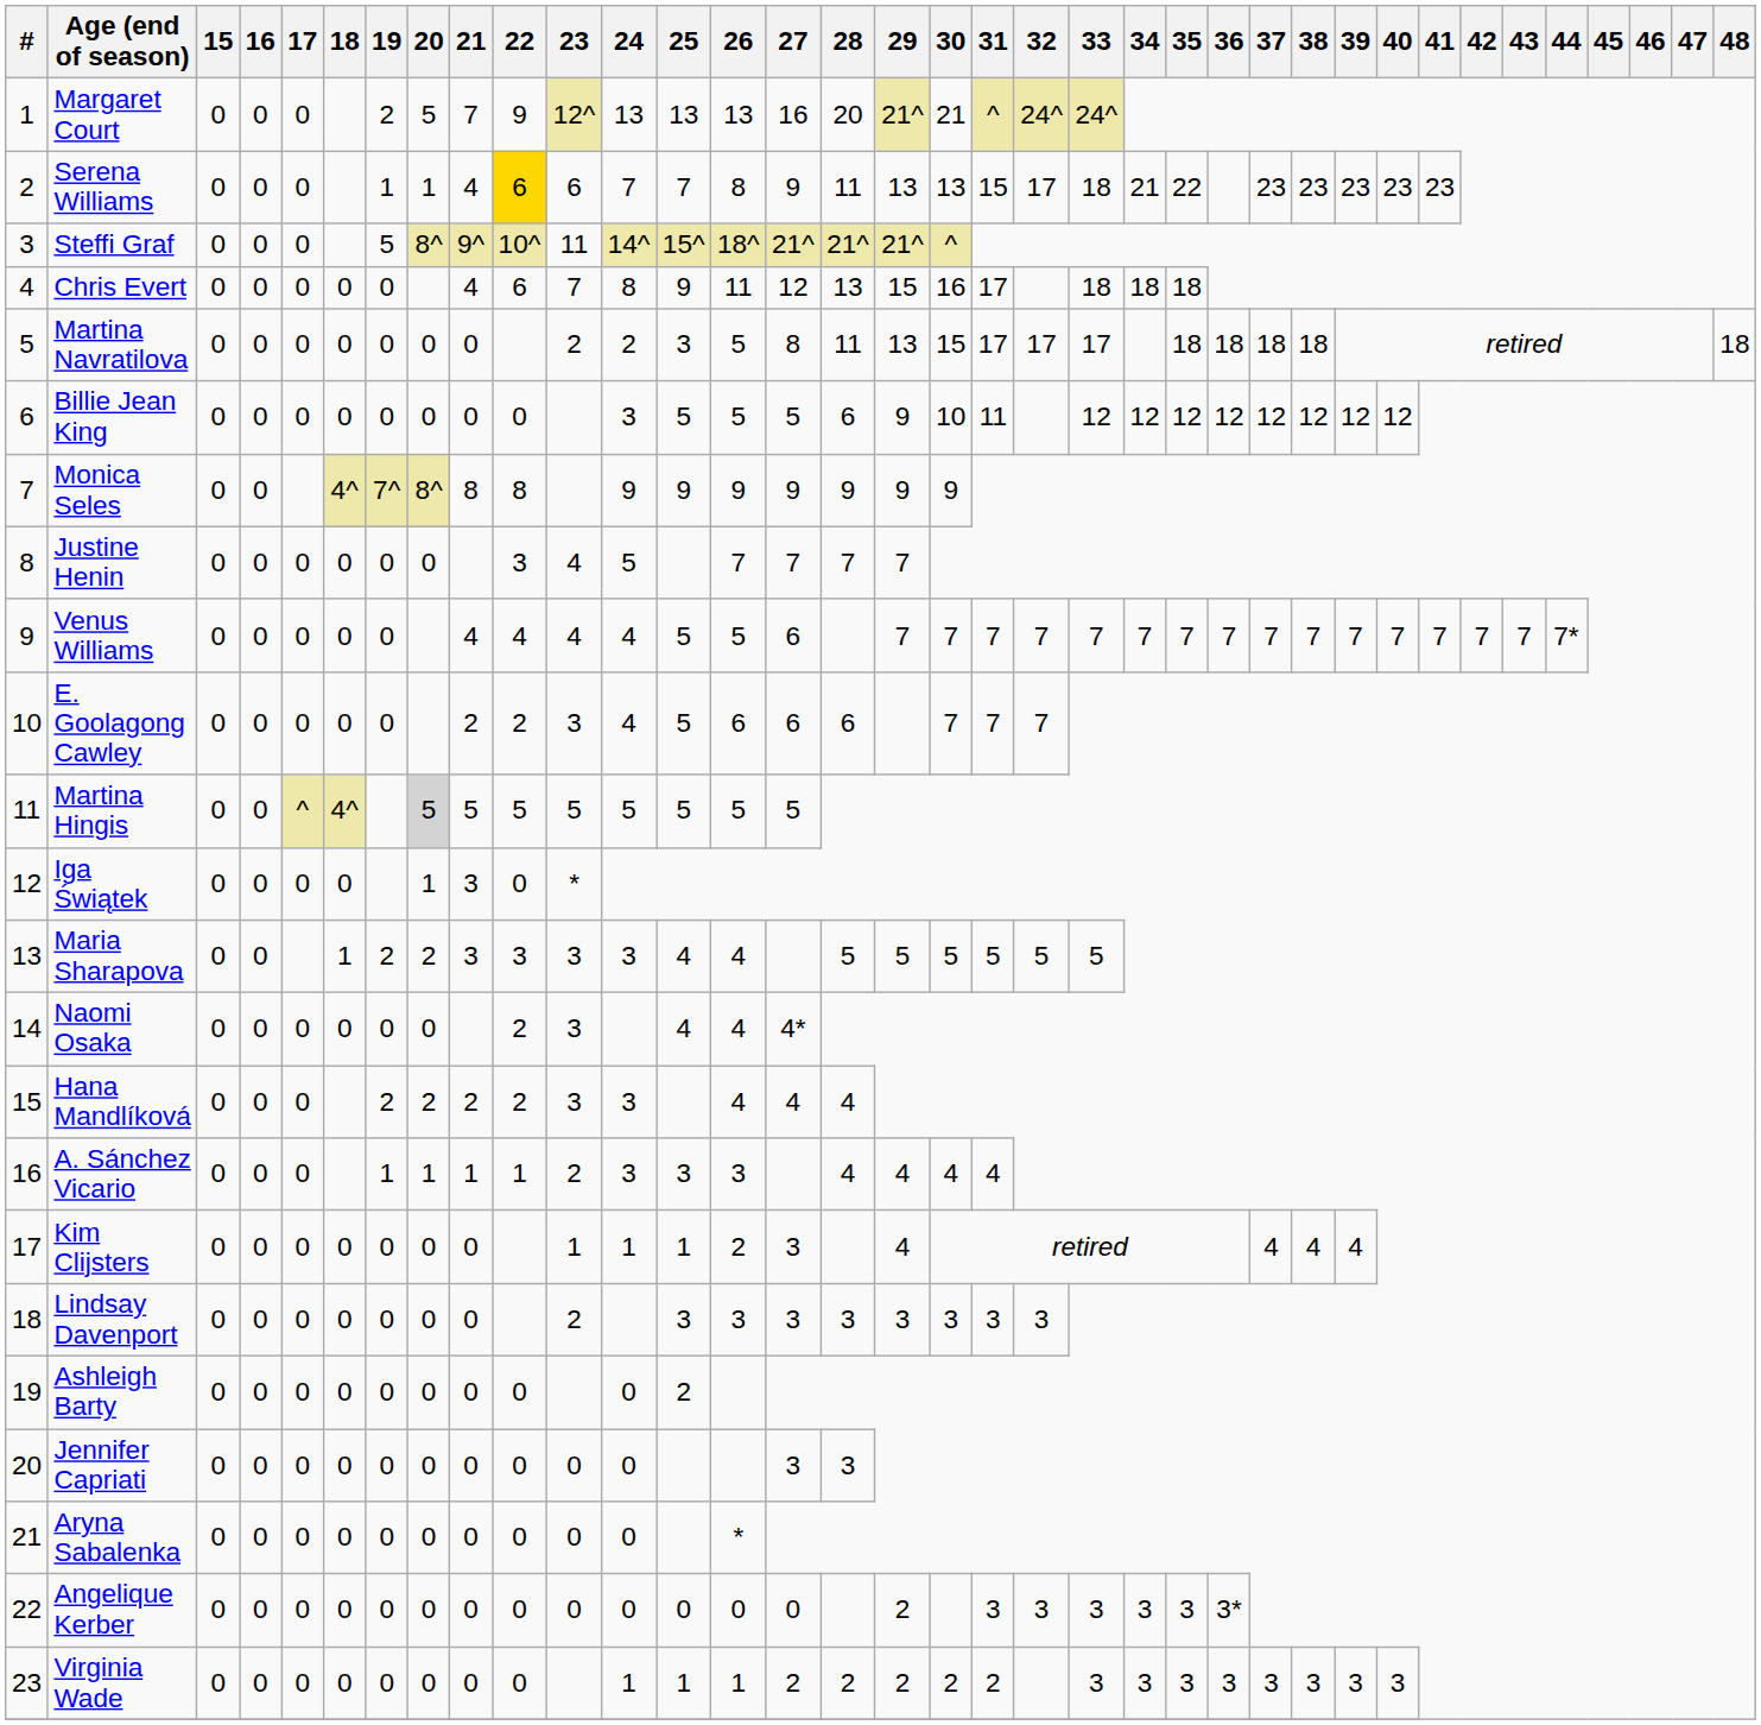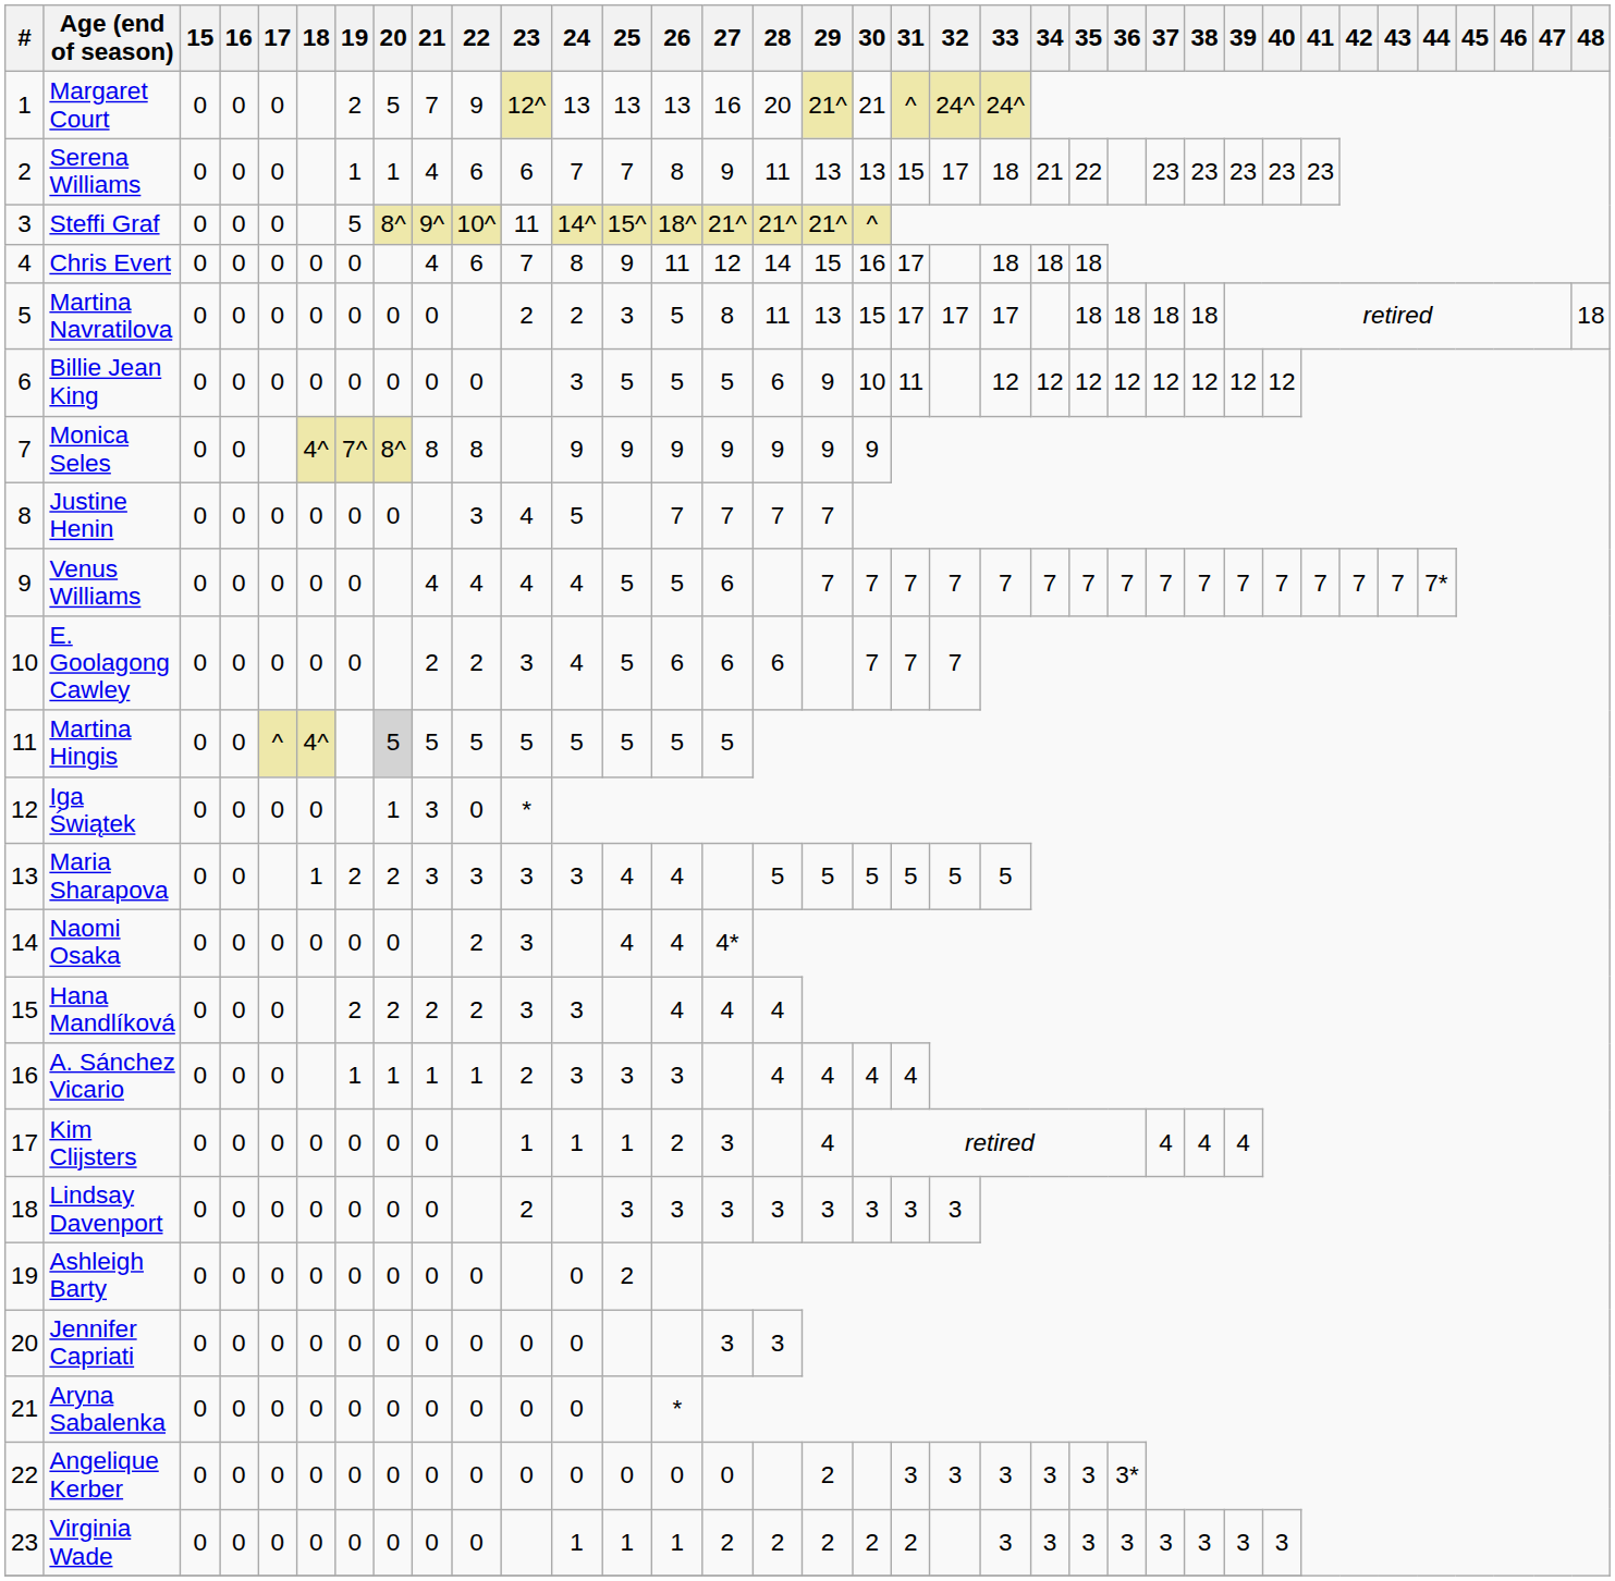Serena Williams | 22: gold background -> no background
Chris Evert | 28: 13 -> 14
